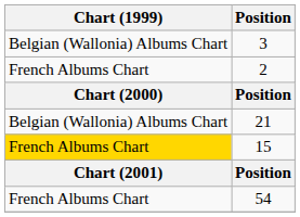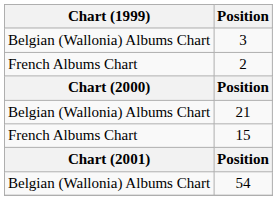15 | Chart (1999): gold background -> no background
54 | Chart (1999): French Albums Chart -> Belgian (Wallonia) Albums Chart
